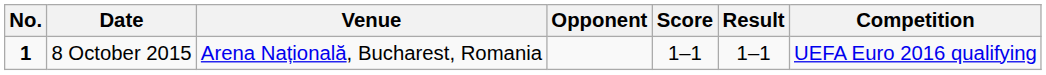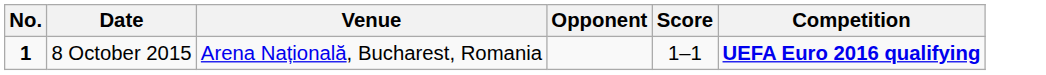- column: Result | 1–1
8 October 2015 | Competition: normal -> bold
